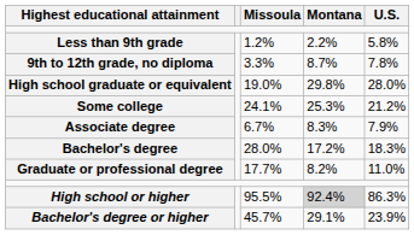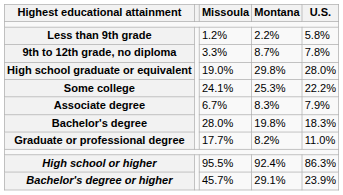Some college | U.S.: 21.2% -> 22.2%
Bachelor's degree | Montana: 17.2% -> 19.8%
High school or higher | Montana: lightgrey background -> no background
